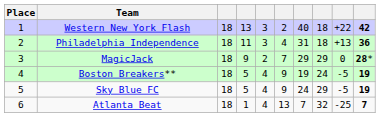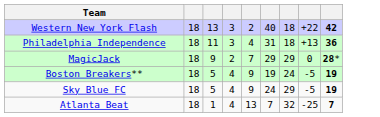- column: Place | 1 | 2 | 3 | 4 | 5 | 6
